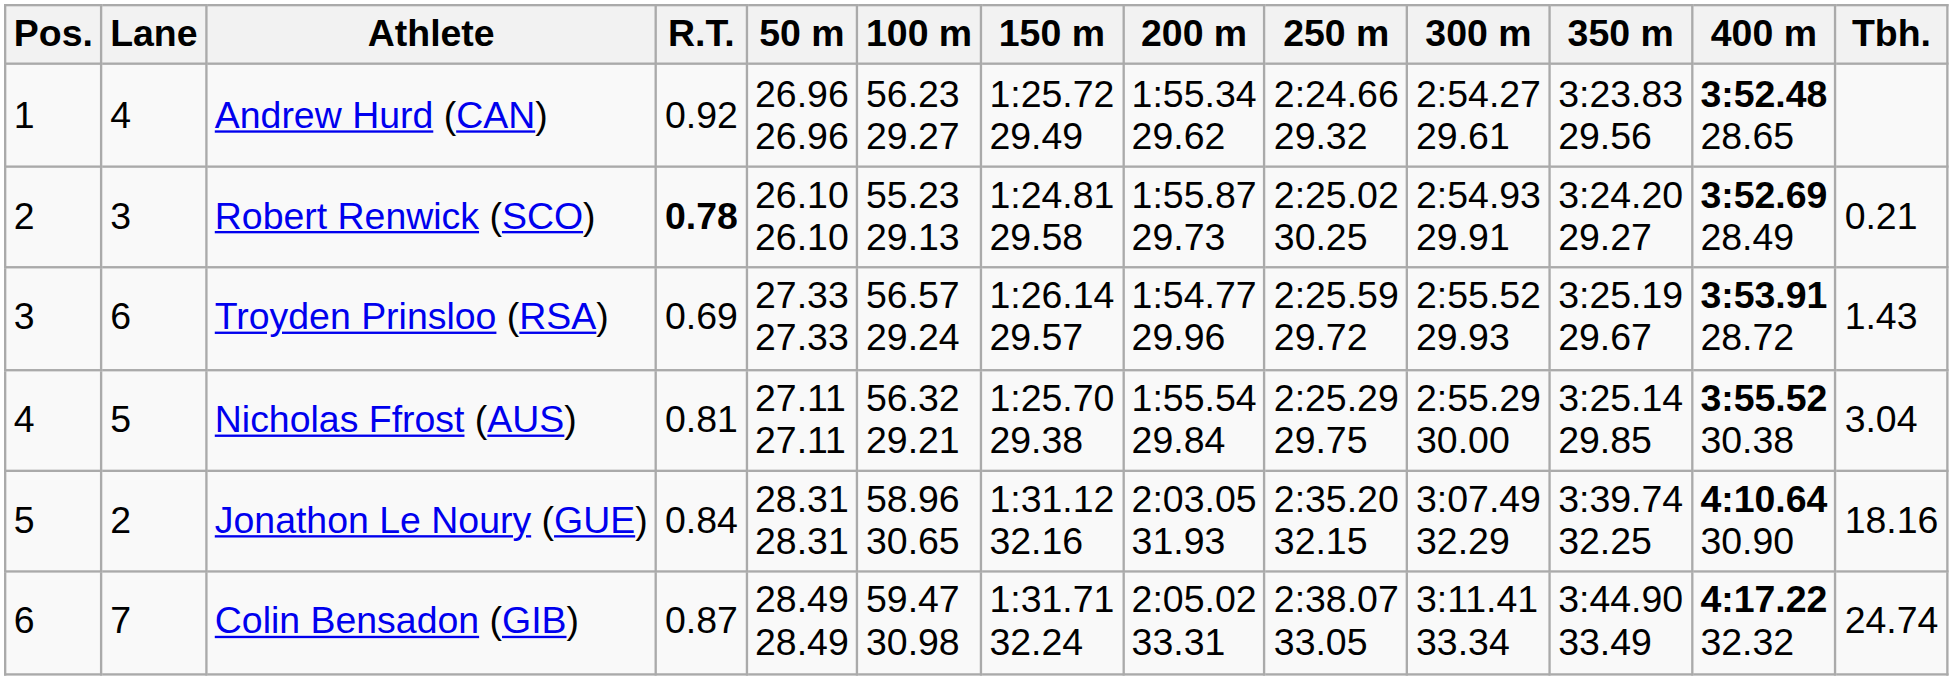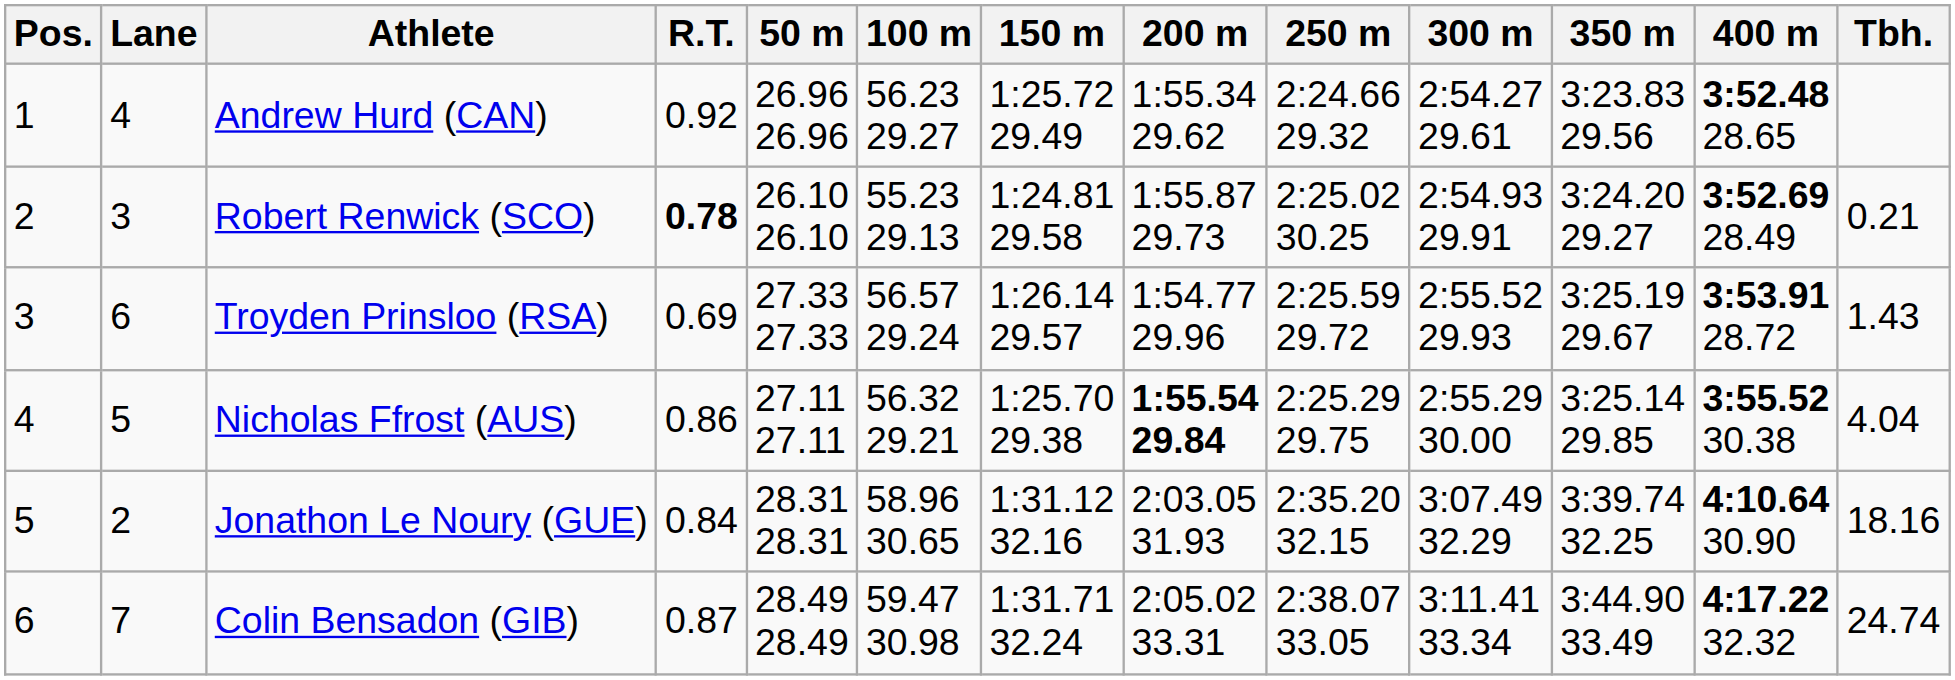Nicholas Ffrost (AUS) | R.T.: 0.81 -> 0.86
Nicholas Ffrost (AUS) | 200 m: normal -> bold
Nicholas Ffrost (AUS) | Tbh.: 3.04 -> 4.04
